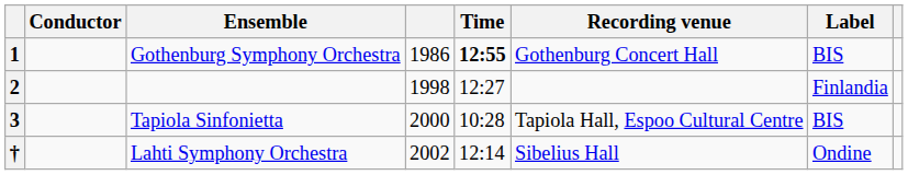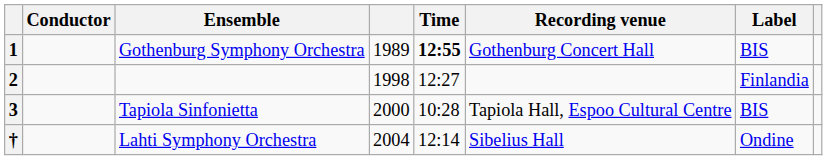1 | column 4: 1986 -> 1989
† | column 4: 2002 -> 2004
